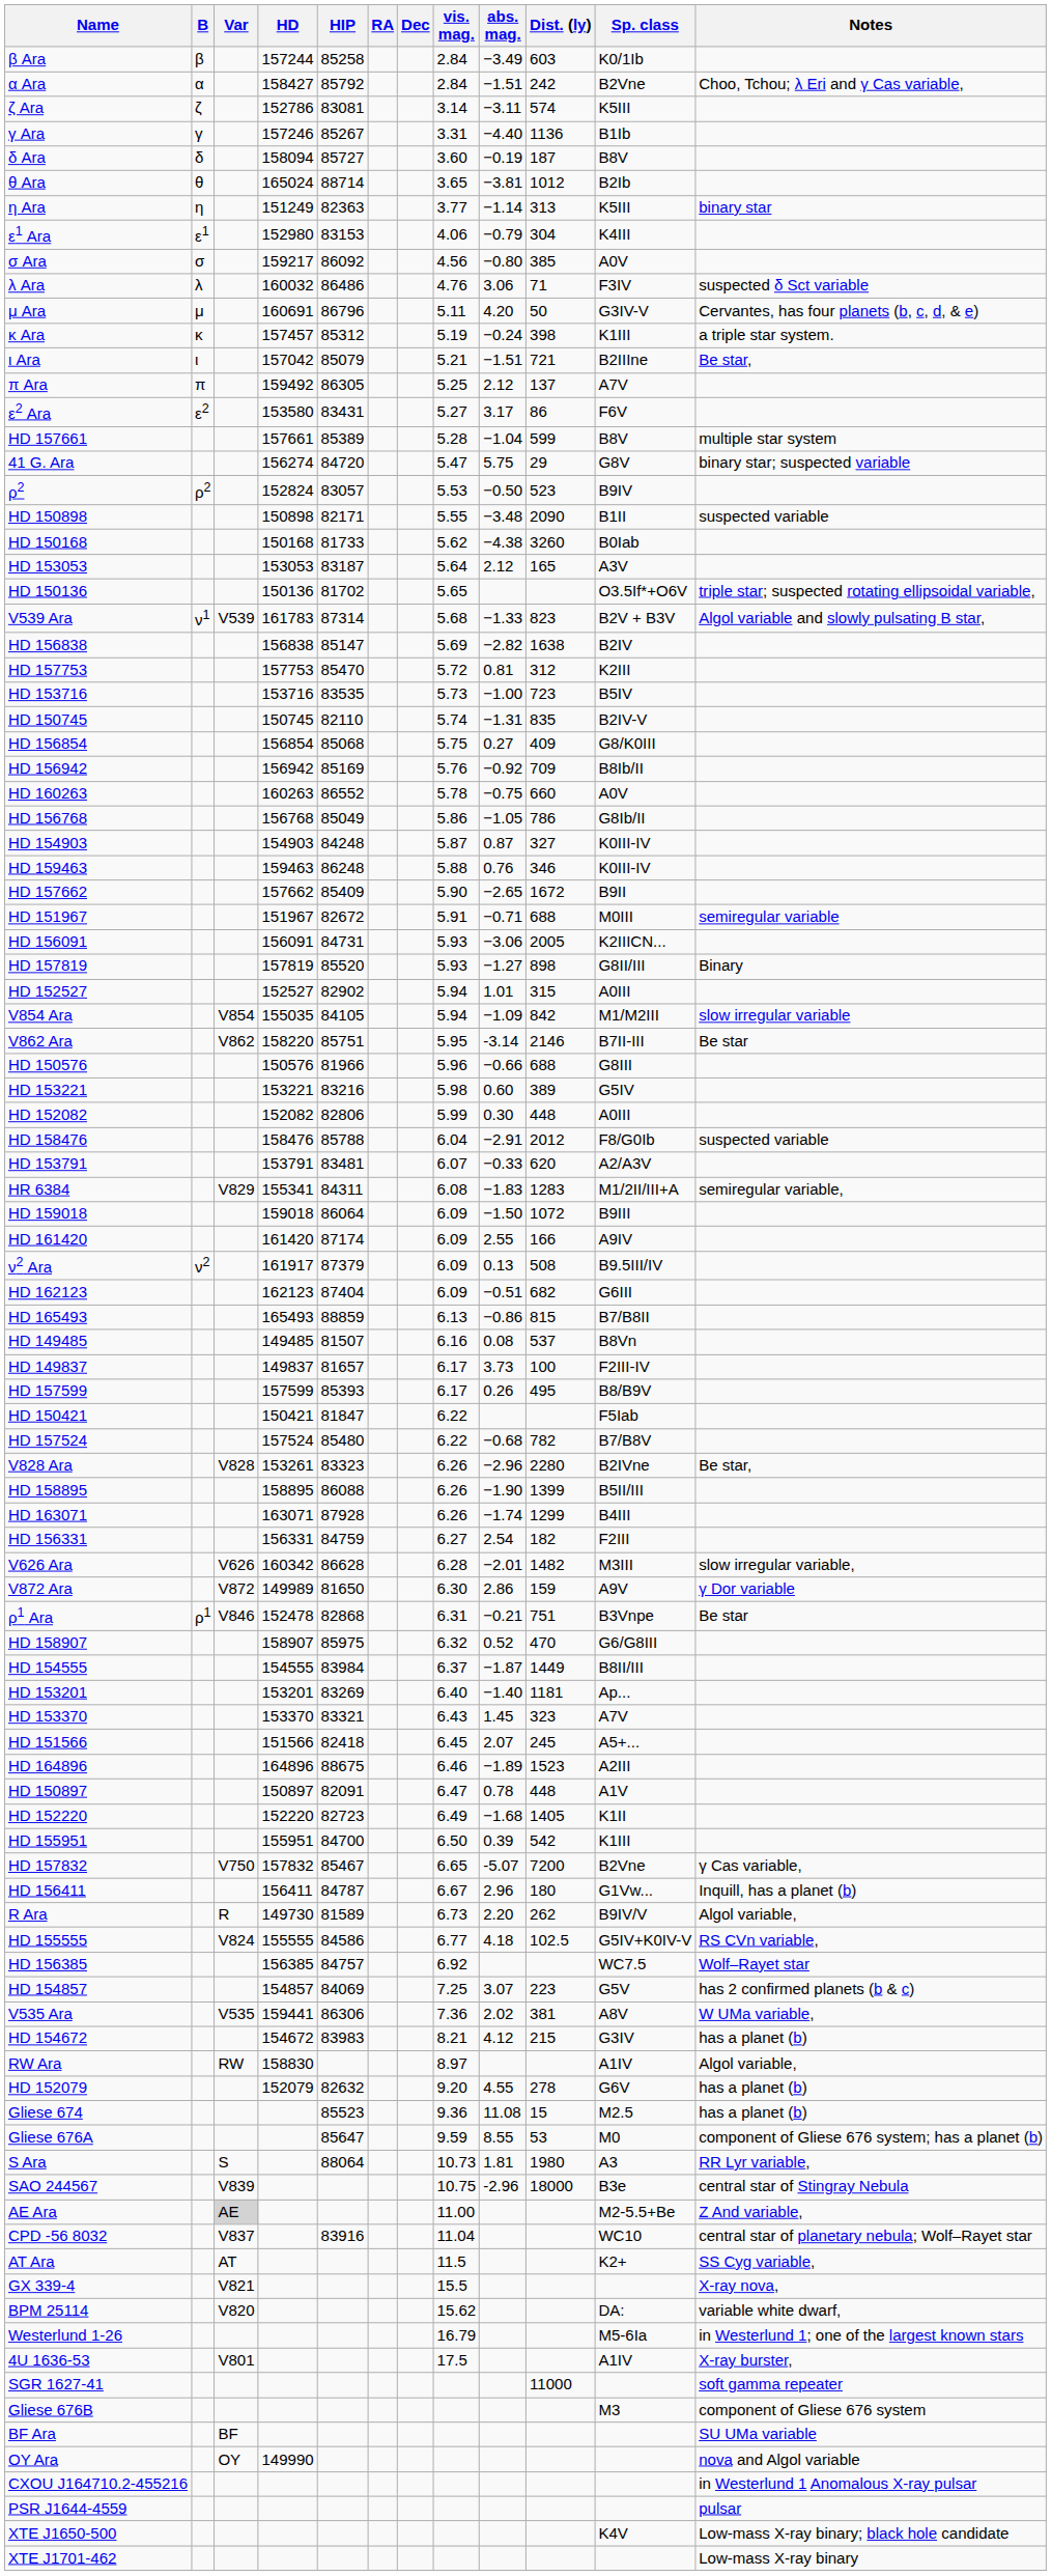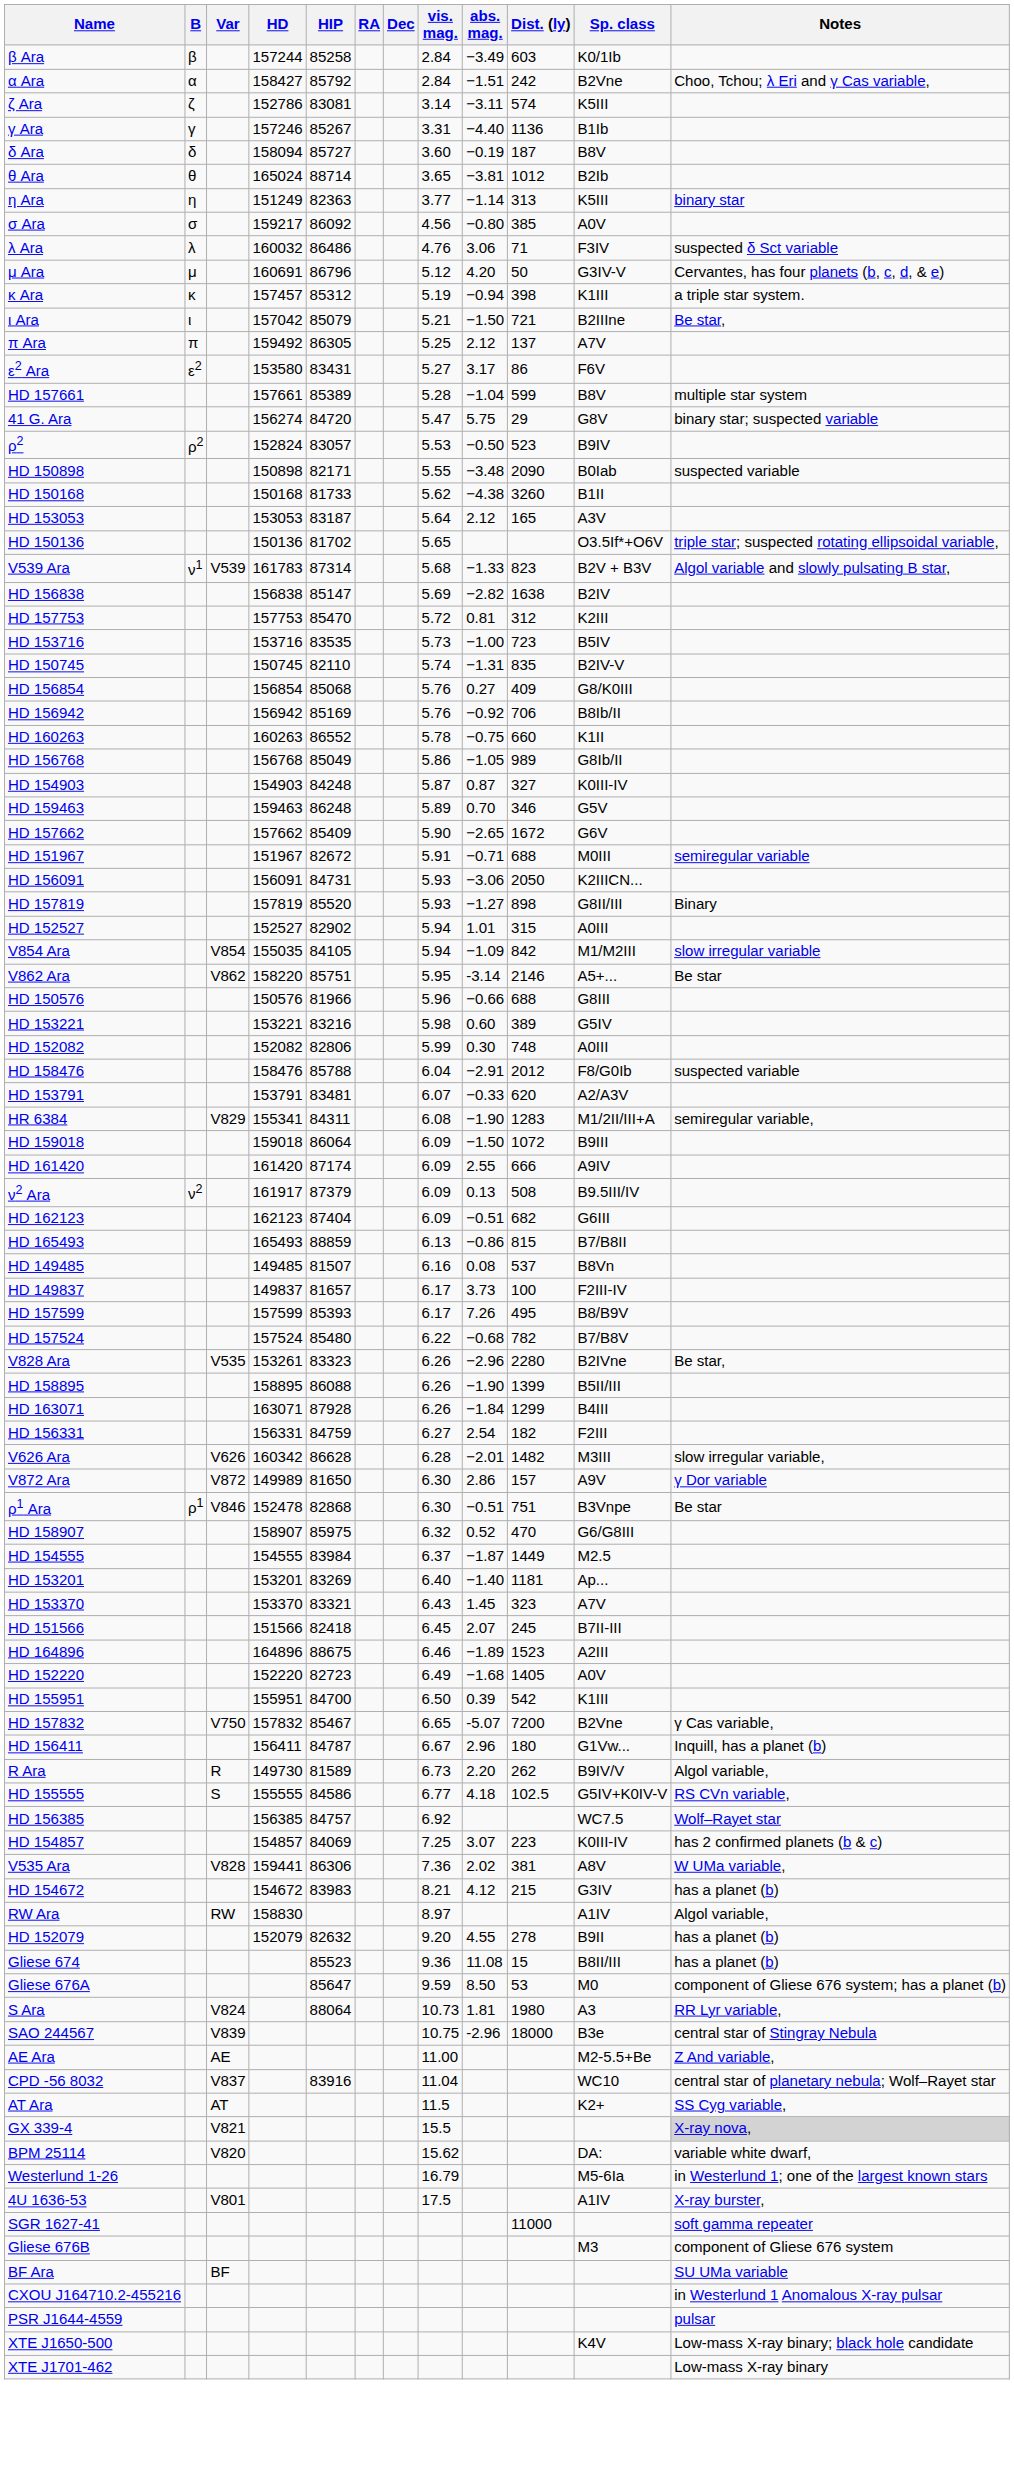- row: ε1 Ara | ε1 | 152980 | 83153 | 4.06 | −0.79 | 304 | K4III
μ Ara | vis. mag.: 5.11 -> 5.12
κ Ara | abs. mag.: −0.24 -> −0.94
ι Ara | abs. mag.: −1.51 -> −1.50
HD 150898 | Sp. class: B1II -> B0Iab
HD 150168 | Sp. class: B0Iab -> B1II
HD 156854 | vis. mag.: 5.75 -> 5.76
HD 156942 | Dist. (ly): 709 -> 706
HD 160263 | Sp. class: A0V -> K1II
HD 156768 | Dist. (ly): 786 -> 989
HD 159463 | vis. mag.: 5.88 -> 5.89
HD 159463 | abs. mag.: 0.76 -> 0.70
HD 159463 | Sp. class: K0III-IV -> G5V
HD 157662 | Sp. class: B9II -> G6V
HD 156091 | Dist. (ly): 2005 -> 2050
V862 Ara | Sp. class: B7II-III -> A5+...
HD 152082 | Dist. (ly): 448 -> 748
HR 6384 | abs. mag.: −1.83 -> −1.90
HD 161420 | Dist. (ly): 166 -> 666
HD 157599 | abs. mag.: 0.26 -> 7.26
- row: HD 150421 | 150421 | 81847 | 6.22 | F5Iab
V828 Ara | Var: V828 -> V535
HD 163071 | abs. mag.: −1.74 -> −1.84
V872 Ara | Dist. (ly): 159 -> 157
ρ1 Ara | vis. mag.: 6.31 -> 6.30
ρ1 Ara | abs. mag.: −0.21 -> −0.51
HD 154555 | Sp. class: B8II/III -> M2.5
HD 151566 | Sp. class: A5+... -> B7II-III
- row: HD 150897 | 150897 | 82091 | 6.47 | 0.78 | 448 | A1V
HD 152220 | Sp. class: K1II -> A0V
HD 155555 | Var: V824 -> S
HD 154857 | Sp. class: G5V -> K0III-IV
V535 Ara | Var: V535 -> V828
HD 152079 | Sp. class: G6V -> B9II
Gliese 674 | Sp. class: M2.5 -> B8II/III
Gliese 676A | abs. mag.: 8.55 -> 8.50
S Ara | Var: S -> V824
AE Ara | Var: lightgrey background -> no background
GX 339-4 | Notes: no background -> lightgrey background
- row: OY Ara | OY | 149990 | nova and Algol variable
